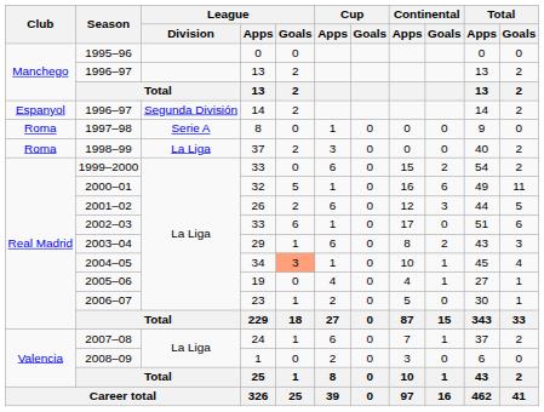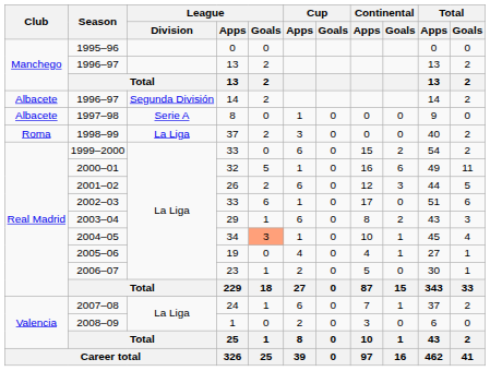1996–97 / 14 | Club: Espanyol -> Albacete
1997–98 | Club: Roma -> Albacete
